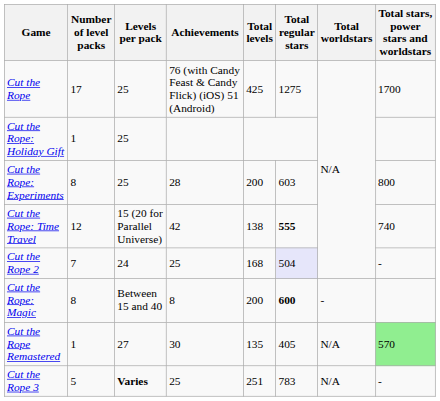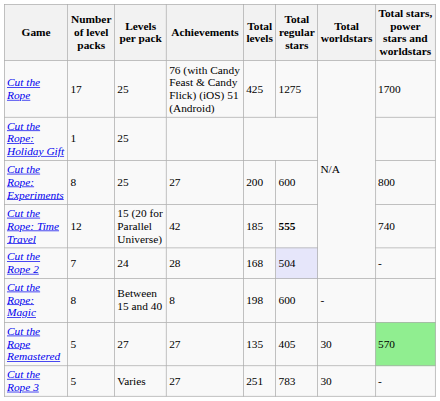Cut the Rope: Experiments | Achievements: 28 -> 27
Cut the Rope: Experiments | Total regular stars: 603 -> 600
Cut the Rope: Time Travel | Total levels: 138 -> 185
Cut the Rope 2 | Achievements: 25 -> 28
Cut the Rope: Magic | Total levels: 200 -> 198
Cut the Rope: Magic | Total regular stars: bold -> normal
Cut the Rope Remastered | Number of level packs: 1 -> 5
Cut the Rope Remastered | Achievements: 30 -> 27
Cut the Rope Remastered | Total worldstars: N/A -> 30
Cut the Rope 3 | Levels per pack: bold -> normal
Cut the Rope 3 | Achievements: 25 -> 27
Cut the Rope 3 | Total worldstars: N/A -> 30
